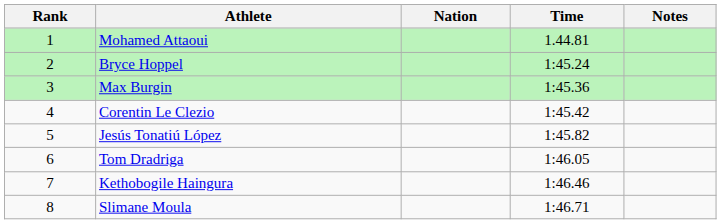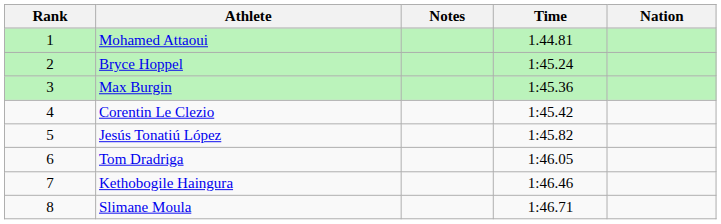columns swapped: Nation <-> Notes
